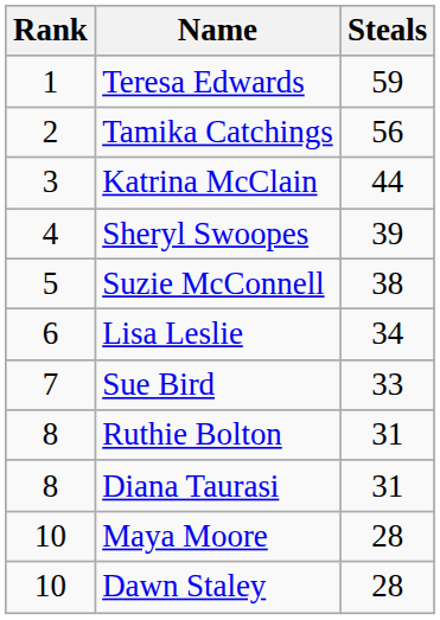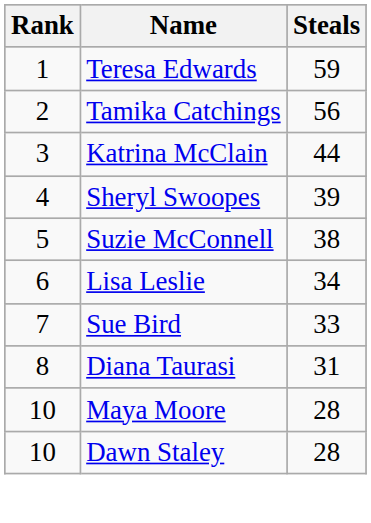- row: 8 | Ruthie Bolton | 31
